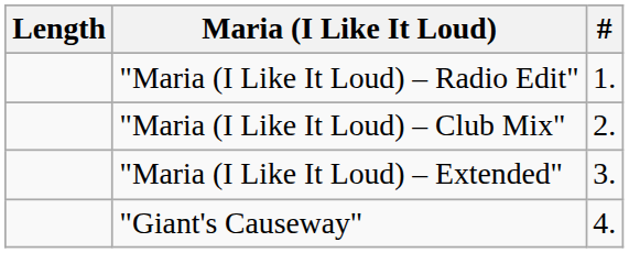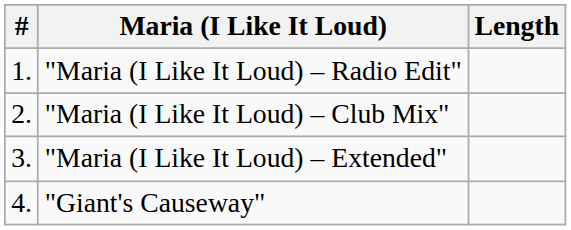columns swapped: # <-> Length
